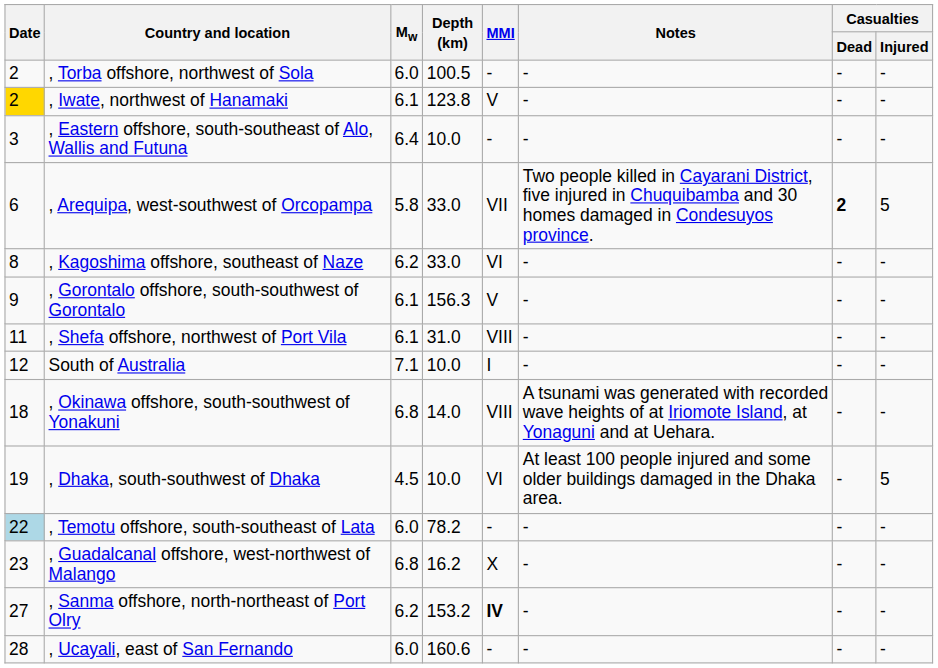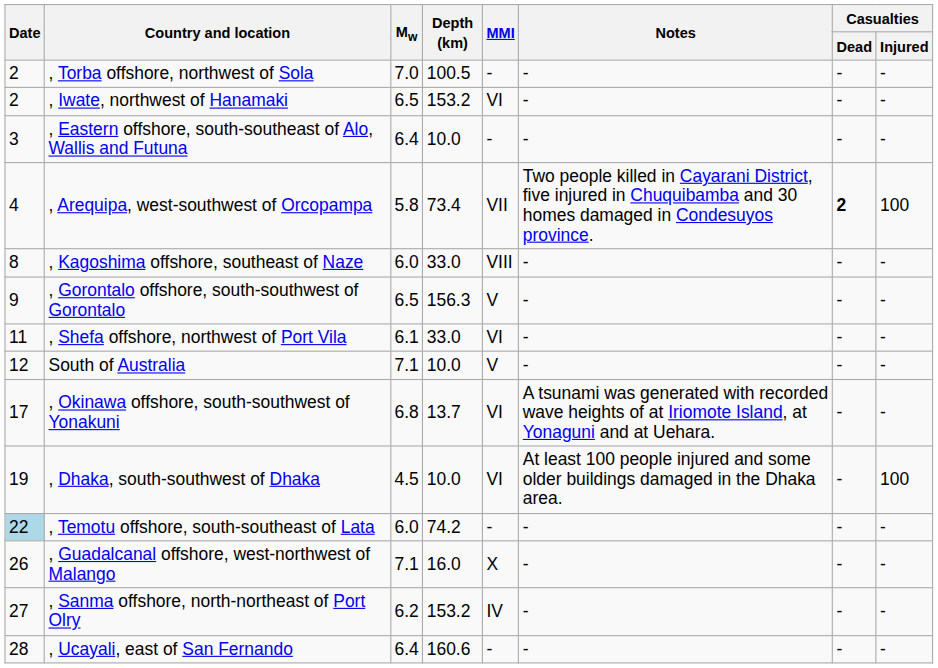, Torba offshore, northwest of Sola | Mw: 6.0 -> 7.0
, Iwate, northwest of Hanamaki | Date: gold background -> no background
, Iwate, northwest of Hanamaki | Mw: 6.1 -> 6.5
, Iwate, northwest of Hanamaki | Depth (km): 123.8 -> 153.2
, Iwate, northwest of Hanamaki | MMI: V -> VI
, Arequipa, west-southwest of Orcopampa | Date: 6 -> 4
, Arequipa, west-southwest of Orcopampa | Depth (km): 33.0 -> 73.4
, Arequipa, west-southwest of Orcopampa | Casualties / Injured: 5 -> 100
, Kagoshima offshore, southeast of Naze | Mw: 6.2 -> 6.0
, Kagoshima offshore, southeast of Naze | MMI: VI -> VIII
, Gorontalo offshore, south-southwest of Gorontalo | Mw: 6.1 -> 6.5
, Shefa offshore, northwest of Port Vila | Depth (km): 31.0 -> 33.0
, Shefa offshore, northwest of Port Vila | MMI: VIII -> VI
South of Australia | MMI: I -> V
, Okinawa offshore, south-southwest of Yonakuni | Date: 18 -> 17
, Okinawa offshore, south-southwest of Yonakuni | Depth (km): 14.0 -> 13.7
, Okinawa offshore, south-southwest of Yonakuni | MMI: VIII -> VI
, Dhaka, south-southwest of Dhaka | Casualties / Injured: 5 -> 100
, Temotu offshore, south-southeast of Lata | Depth (km): 78.2 -> 74.2
, Guadalcanal offshore, west-northwest of Malango | Date: 23 -> 26
, Guadalcanal offshore, west-northwest of Malango | Mw: 6.8 -> 7.1
, Guadalcanal offshore, west-northwest of Malango | Depth (km): 16.2 -> 16.0
, Sanma offshore, north-northeast of Port Olry | MMI: bold -> normal
, Ucayali, east of San Fernando | Mw: 6.0 -> 6.4
